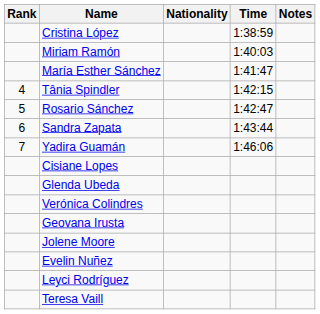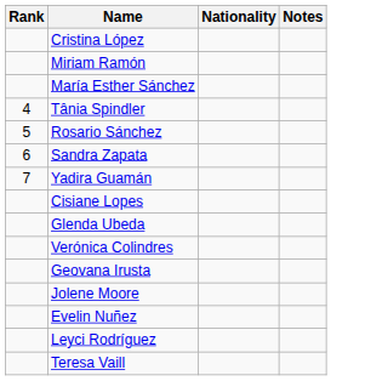- column: Time | 1:38:59 | 1:40:03 | 1:41:47 | 1:42:15 | 1:42:47 | 1:43:44 | 1:46:06
